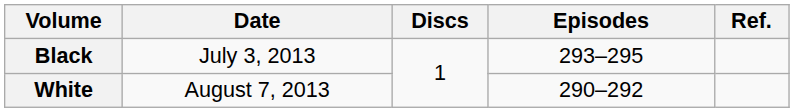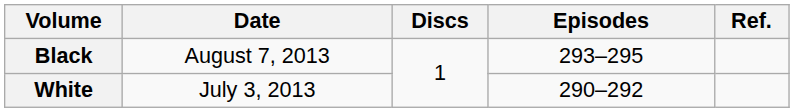Black | Date: July 3, 2013 -> August 7, 2013
White | Date: August 7, 2013 -> July 3, 2013
